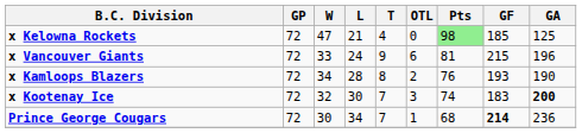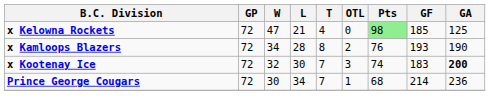- row: x Vancouver Giants | 72 | 33 | 24 | 9 | 6 | 81 | 215 | 196
Prince George Cougars | GF: bold -> normal
